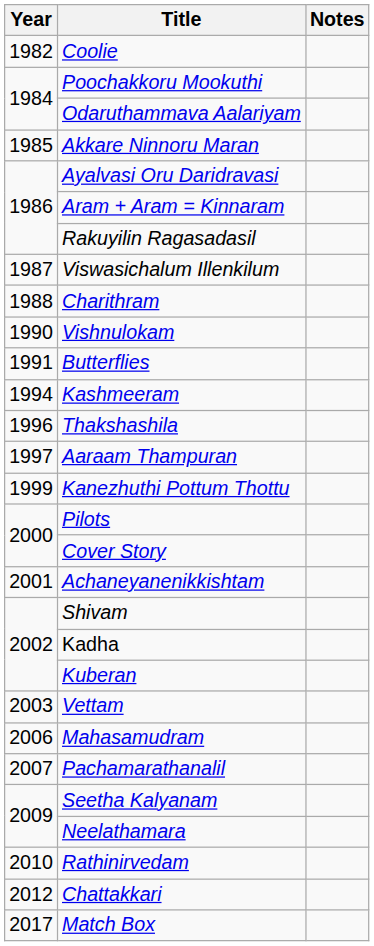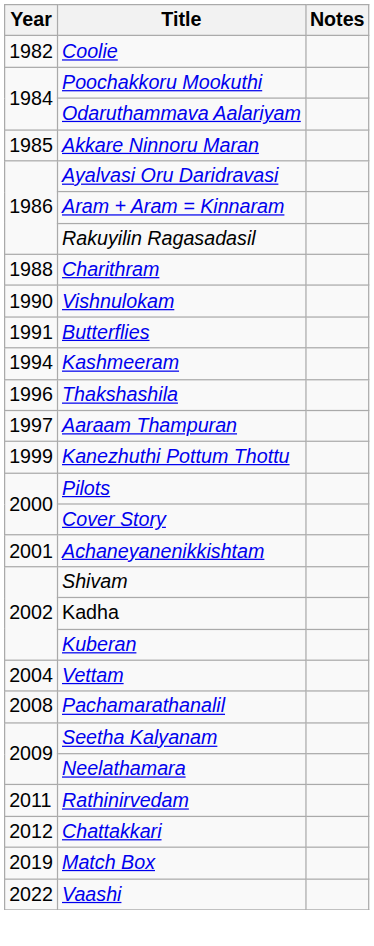- row: 1987 | Viswasichalum Illenkilum
Vettam | Year: 2003 -> 2004
- row: 2006 | Mahasamudram
Pachamarathanalil | Year: 2007 -> 2008
Rathinirvedam | Year: 2010 -> 2011
Match Box | Year: 2017 -> 2019
+ row: 2022 | Vaashi
